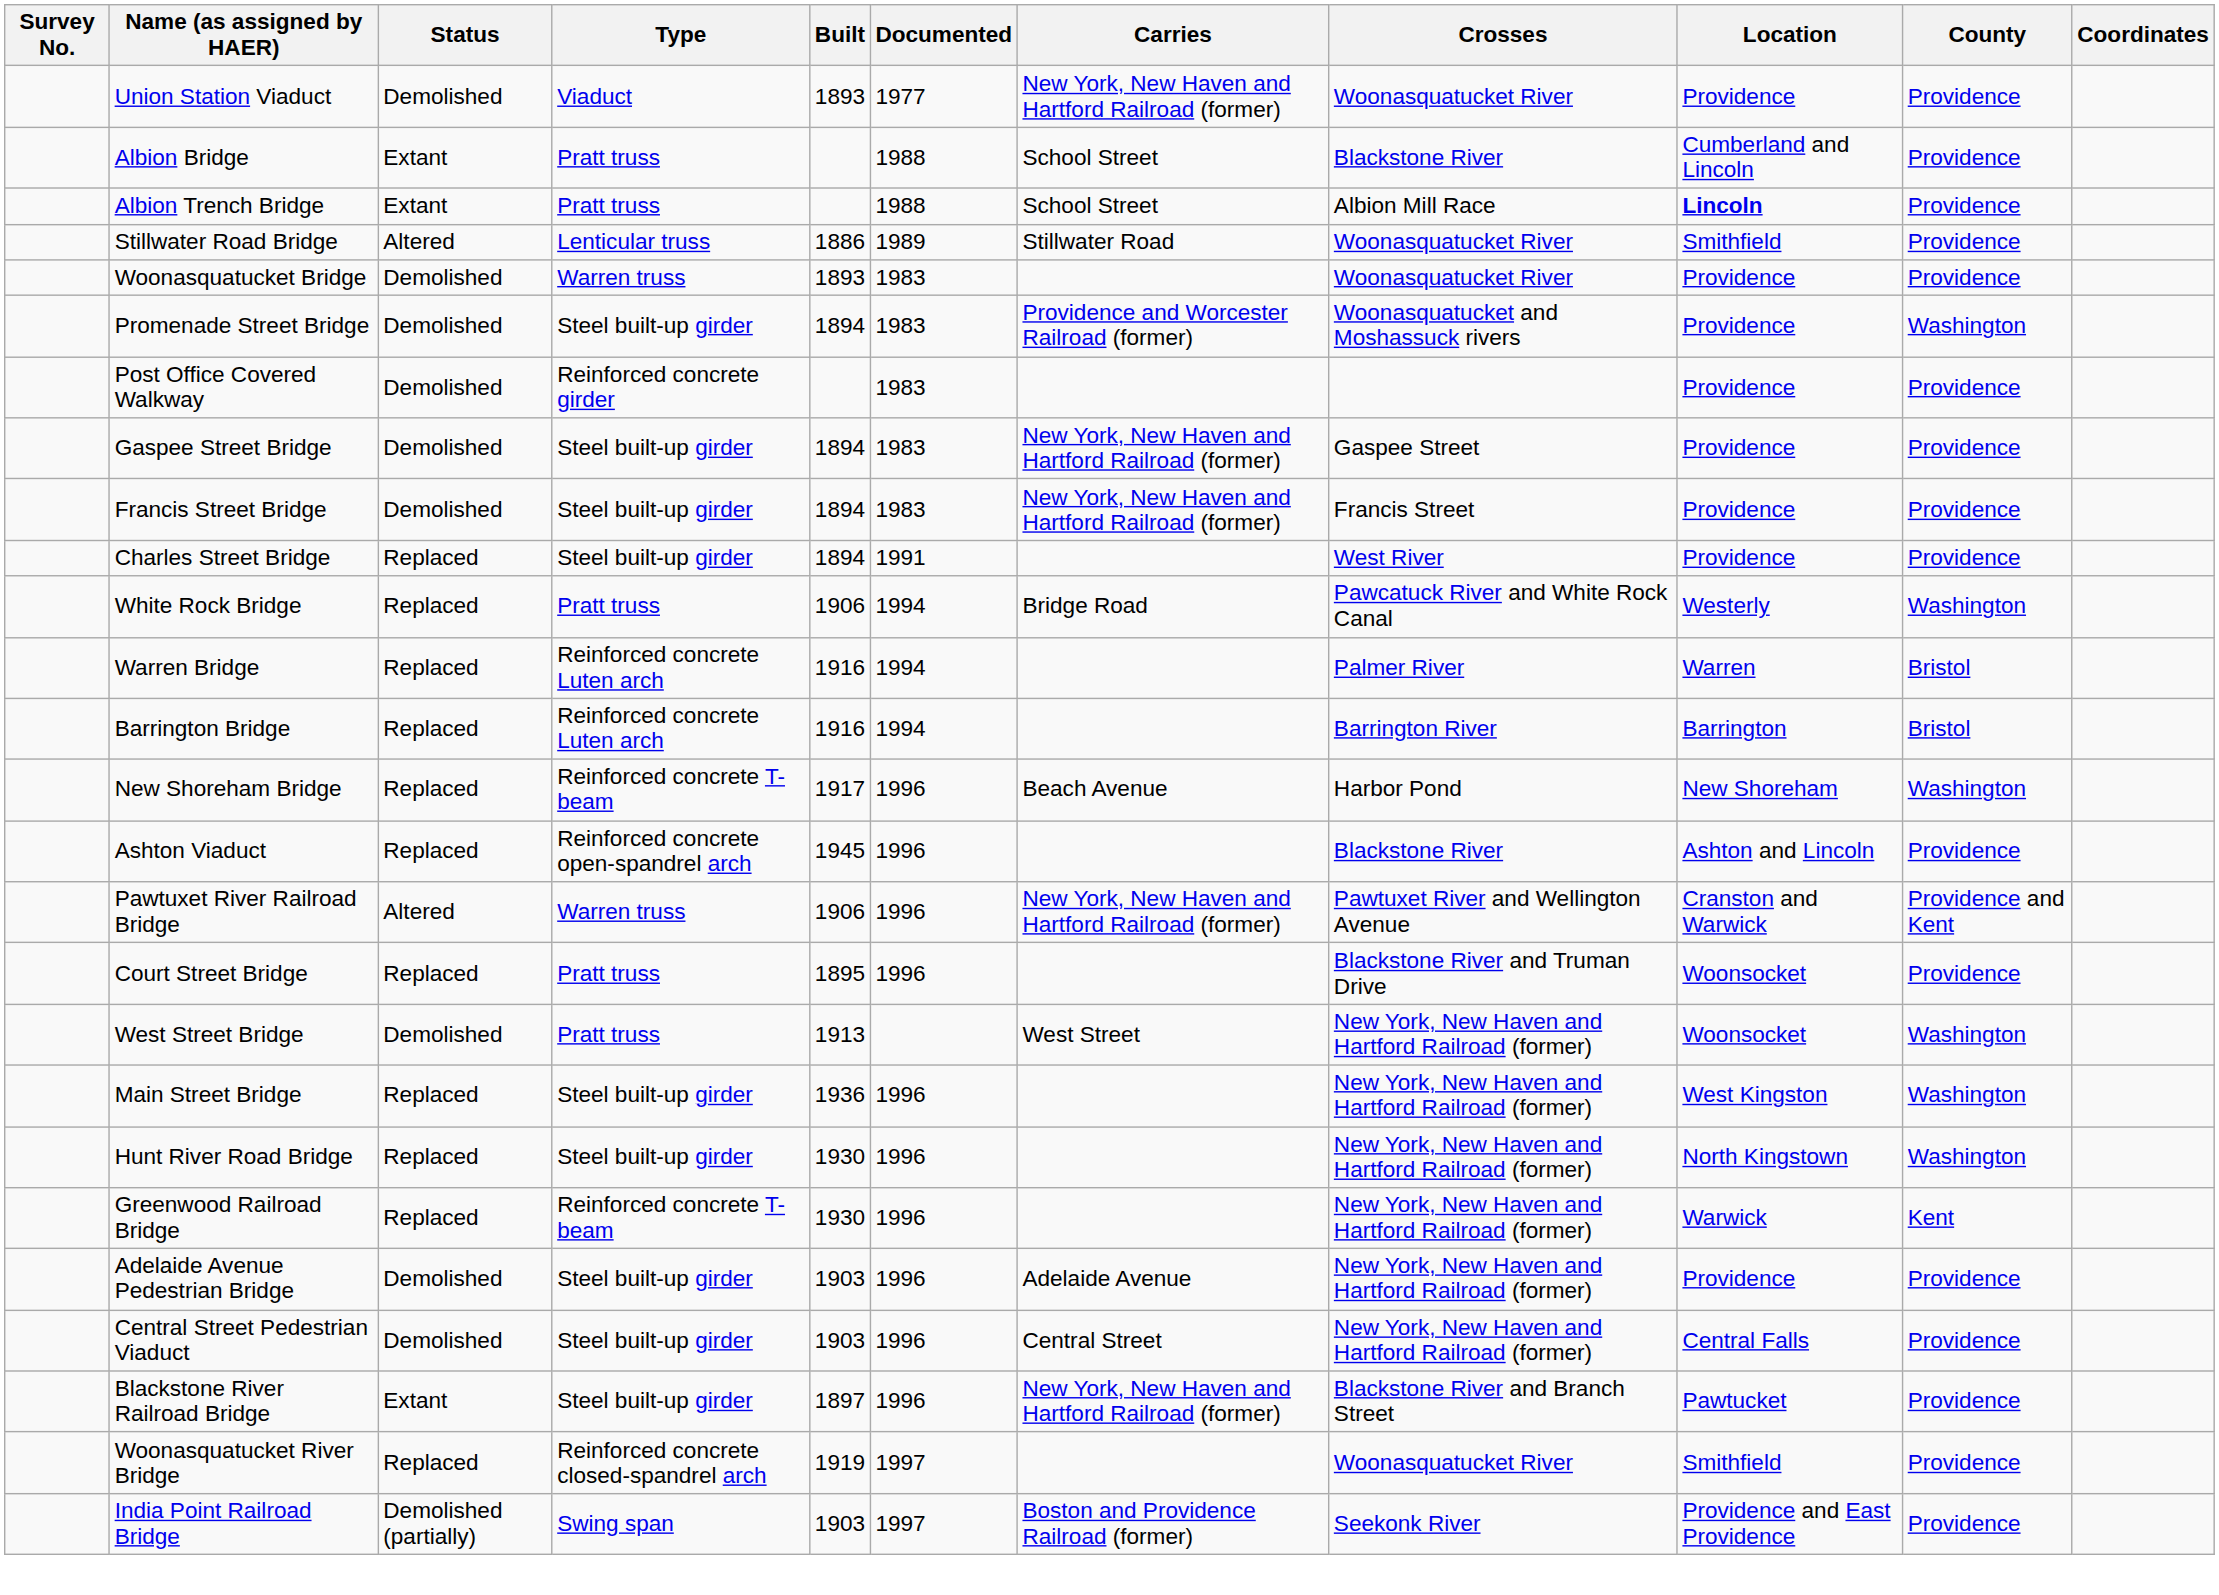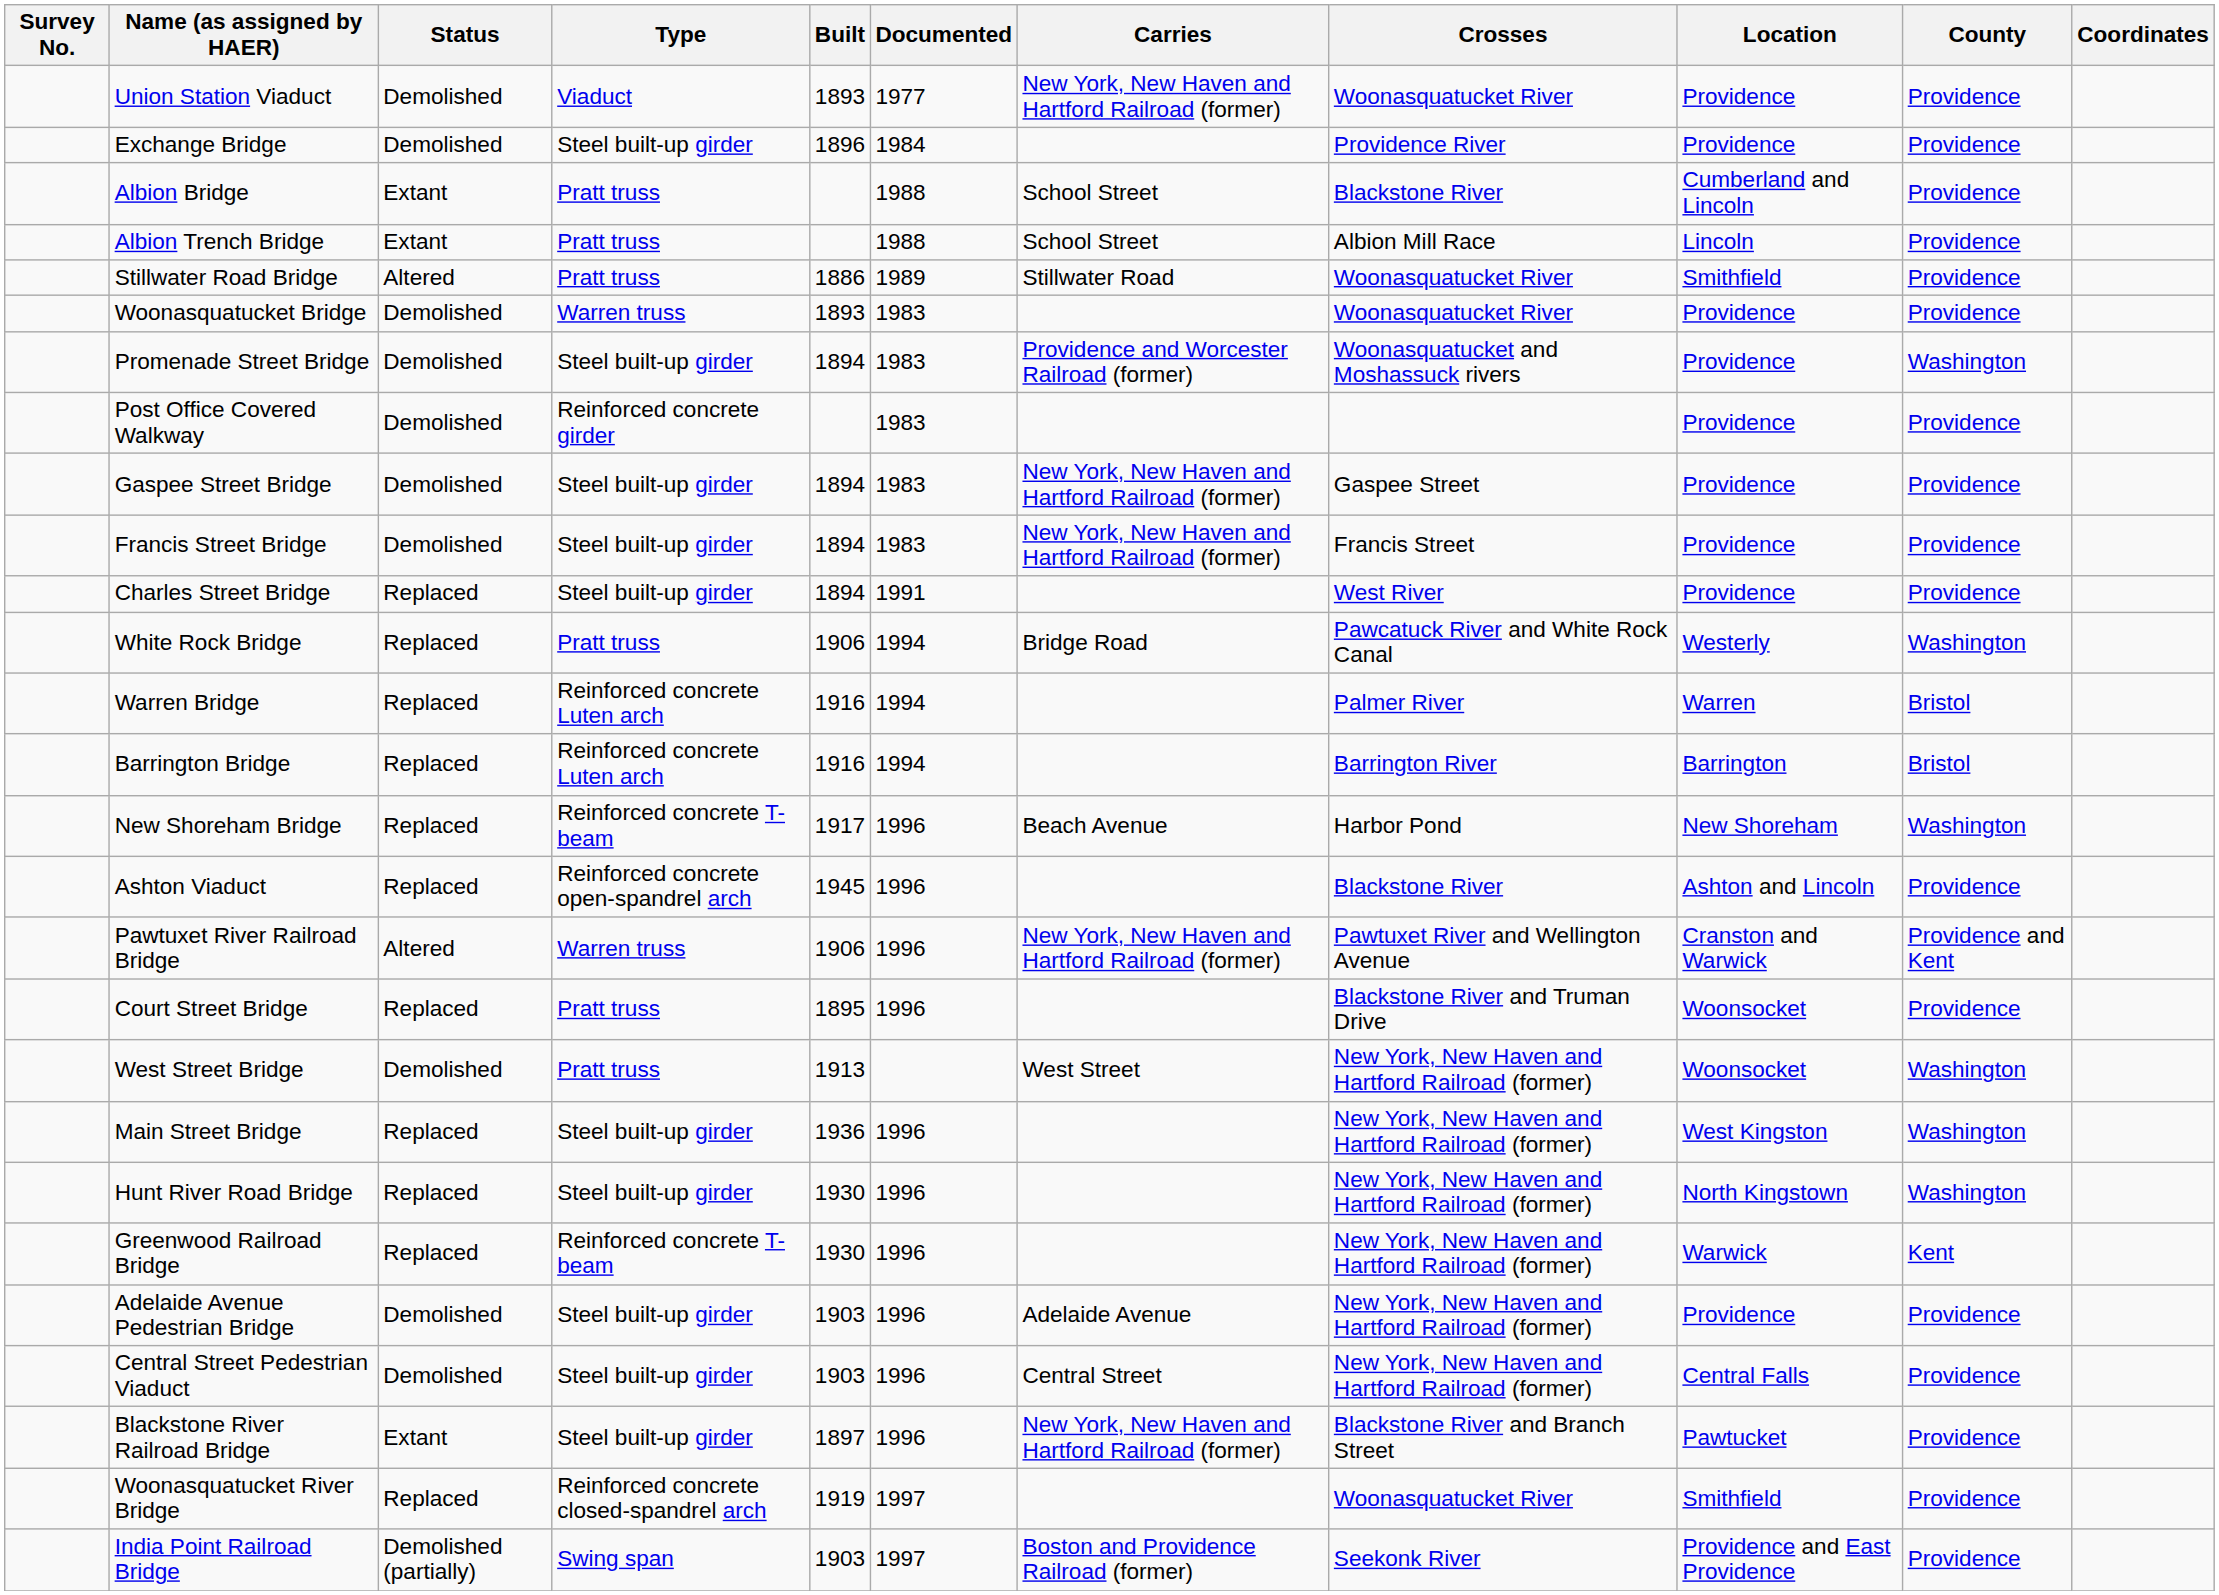+ row: Exchange Bridge | Demolished | Steel built-up girder | 1896 | 1984 | Providence River | Providence | Providence
Albion Trench Bridge | Location: bold -> normal
Stillwater Road Bridge | Type: Lenticular truss -> Pratt truss
